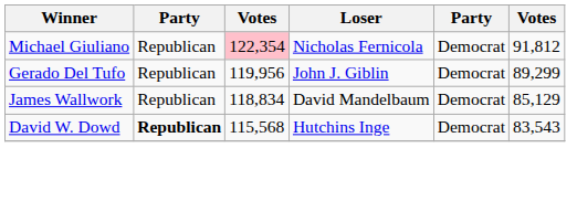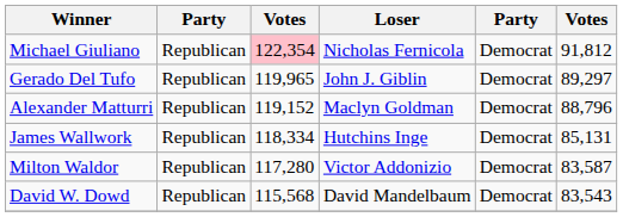Gerado Del Tufo | column 3: 119,956 -> 119,965
Gerado Del Tufo | column 6: 89,299 -> 89,297
+ row: Alexander Matturri | Republican | 119,152 | Maclyn Goldman | Democrat | 88,796
James Wallwork | column 3: 118,834 -> 118,334
James Wallwork | Loser: David Mandelbaum -> Hutchins Inge
James Wallwork | column 6: 85,129 -> 85,131
+ row: Milton Waldor | Republican | 117,280 | Victor Addonizio | Democrat | 83,587
David W. Dowd | column 2: bold -> normal
David W. Dowd | Loser: Hutchins Inge -> David Mandelbaum
